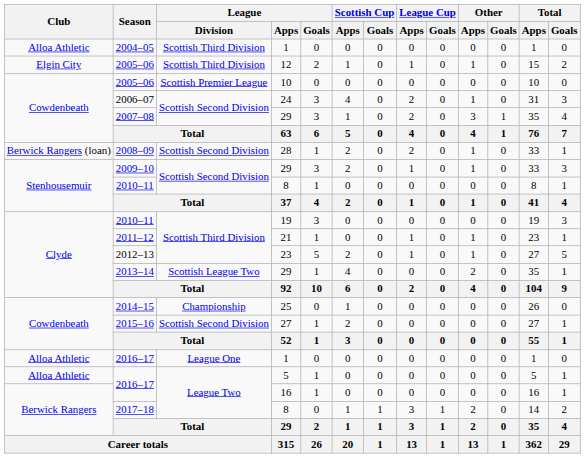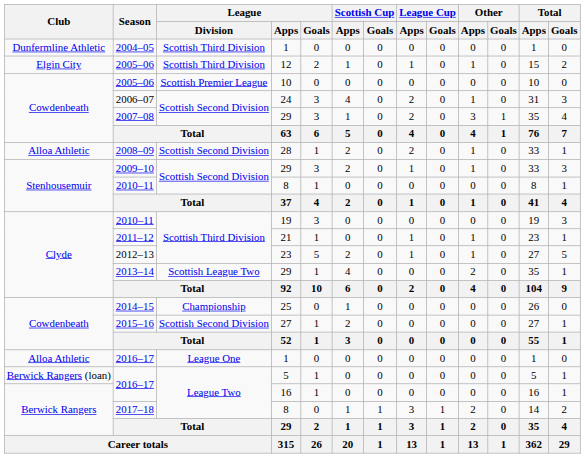2004–05 | Club: Alloa Athletic -> Dunfermline Athletic
2008–09 | Club: Berwick Rangers (loan) -> Alloa Athletic
2016–17 / 5 | Club: Alloa Athletic -> Berwick Rangers (loan)
